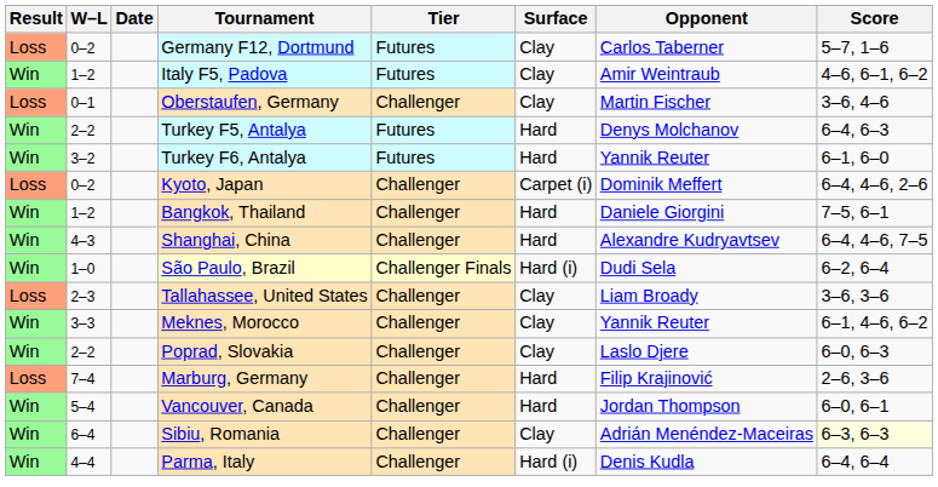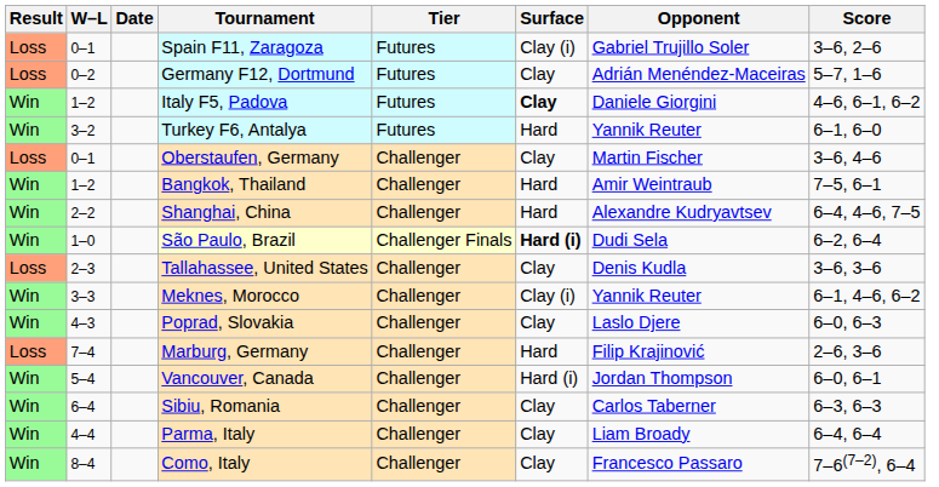+ row: Loss | 0–1 | Spain F11, Zaragoza | Futures | Clay (i) | Gabriel Trujillo Soler | 3–6, 2–6
Germany F12, Dortmund | Opponent: Carlos Taberner -> Adrián Menéndez-Maceiras
Italy F5, Padova | Surface: normal -> bold
Italy F5, Padova | Opponent: Amir Weintraub -> Daniele Giorgini
rows swapped: Oberstaufen, Germany <-> Turkey F6, Antalya
- row: Win | 2–2 | Turkey F5, Antalya | Futures | Hard | Denys Molchanov | 6–4, 6–3
- row: Loss | 0–2 | Kyoto, Japan | Challenger | Carpet (i) | Dominik Meffert | 6–4, 4–6, 2–6
Bangkok, Thailand | Opponent: Daniele Giorgini -> Amir Weintraub
Shanghai, China | W–L: 4–3 -> 2–2
São Paulo, Brazil | Surface: normal -> bold
Tallahassee, United States | Opponent: Liam Broady -> Denis Kudla
Meknes, Morocco | Surface: Clay -> Clay (i)
Poprad, Slovakia | W–L: 2–2 -> 4–3
Vancouver, Canada | Surface: Hard -> Hard (i)
Sibiu, Romania | Opponent: Adrián Menéndez-Maceiras -> Carlos Taberner
Sibiu, Romania | Score: lightyellow background -> no background
Parma, Italy | Surface: Hard (i) -> Clay
Parma, Italy | Opponent: Denis Kudla -> Liam Broady
+ row: Win | 8–4 | Como, Italy | Challenger | Clay | Francesco Passaro | 7–6(7–2), 6–4
